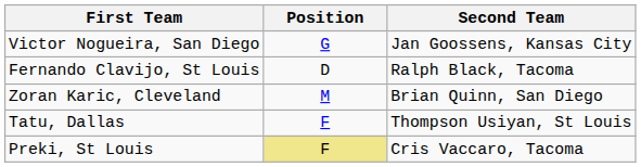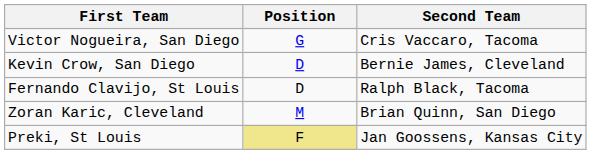Victor Nogueira, San Diego | Second Team: Jan Goossens, Kansas City -> Cris Vaccaro, Tacoma
+ row: Kevin Crow, San Diego | D | Bernie James, Cleveland
- row: Tatu, Dallas | F | Thompson Usiyan, St Louis
Preki, St Louis | Second Team: Cris Vaccaro, Tacoma -> Jan Goossens, Kansas City
